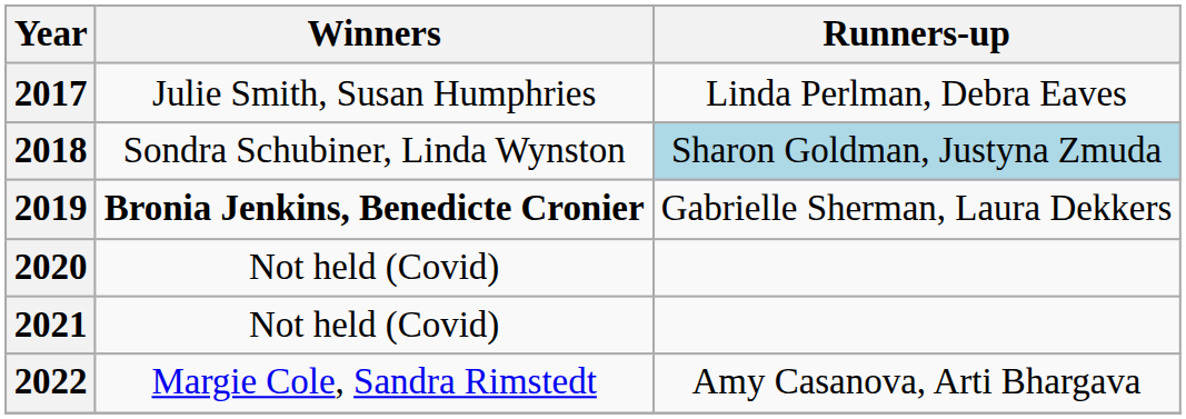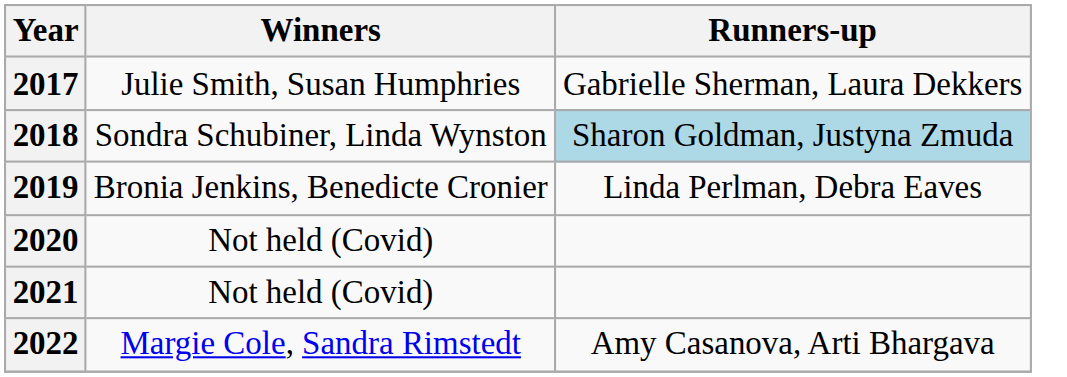2017 | Runners-up: Linda Perlman, Debra Eaves -> Gabrielle Sherman, Laura Dekkers
2019 | Winners: bold -> normal
2019 | Runners-up: Gabrielle Sherman, Laura Dekkers -> Linda Perlman, Debra Eaves
